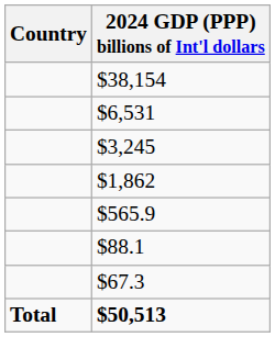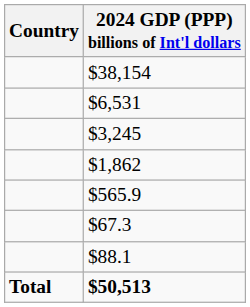rows swapped: $88.1 <-> $67.3
